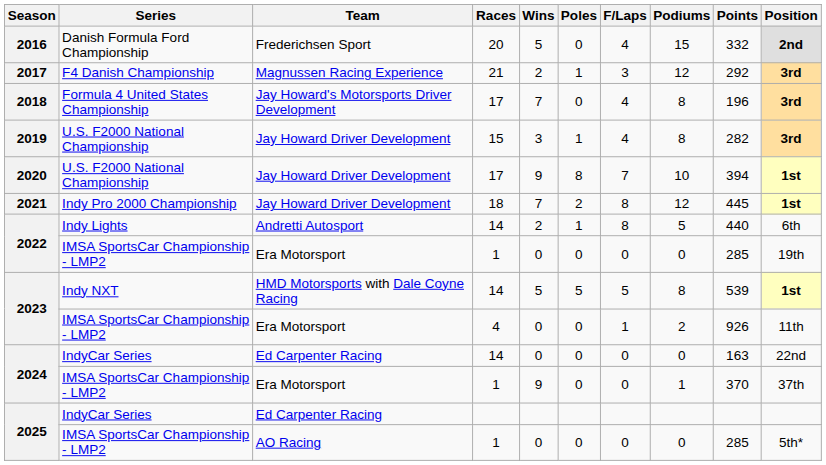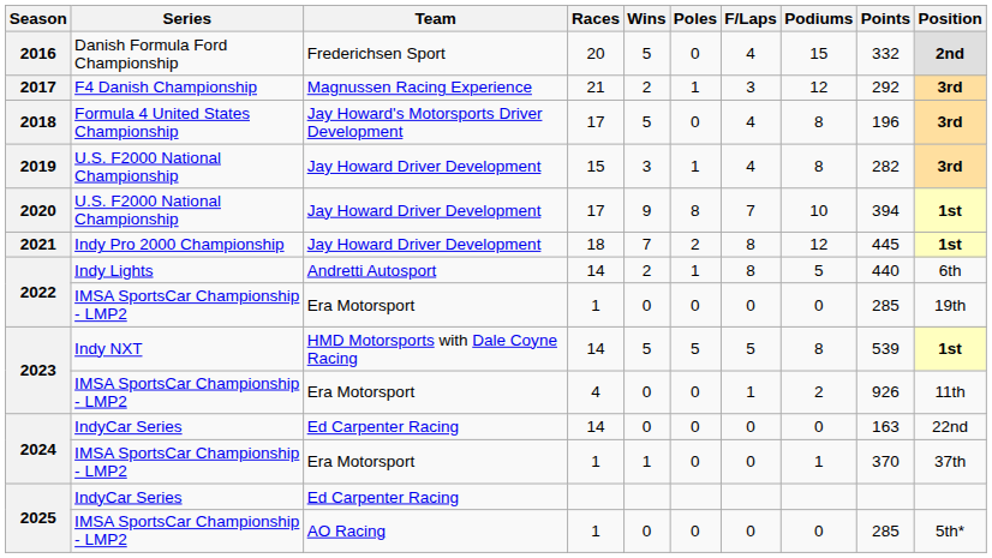2018 | Wins: 7 -> 5
2024 / IMSA SportsCar Championship - LMP2 | Wins: 9 -> 1
